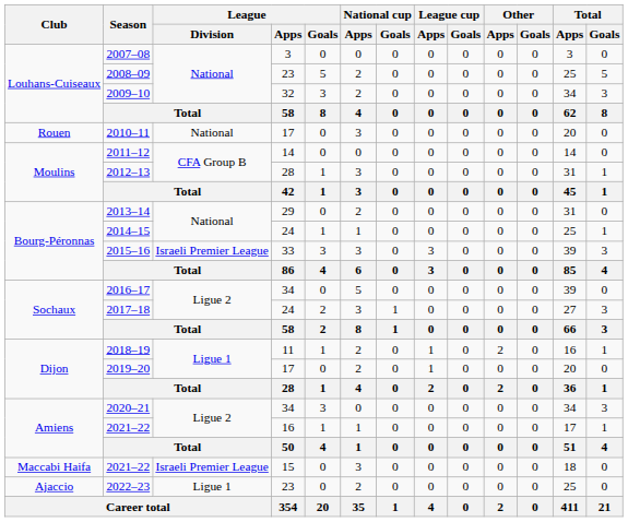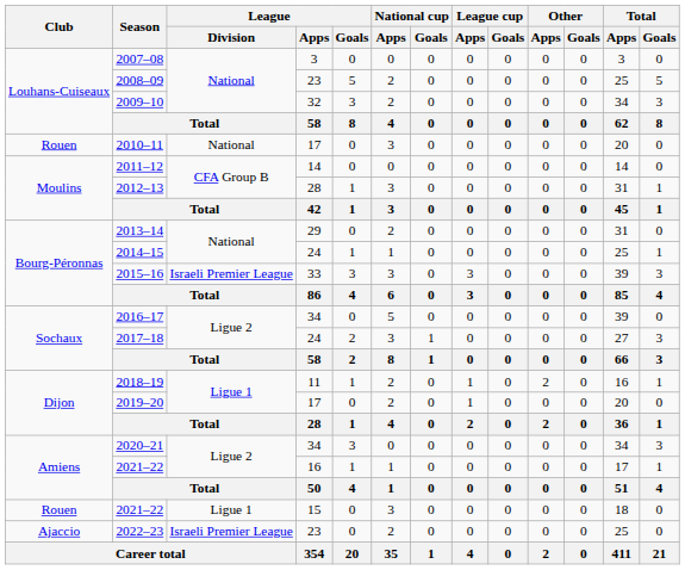2021–22 / 15 | Club: Maccabi Haifa -> Rouen
2021–22 / 15 | League / Division: Israeli Premier League -> Ligue 1
2022–23 | League / Division: Ligue 1 -> Israeli Premier League
